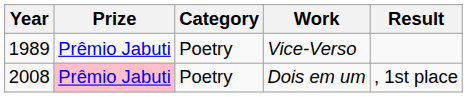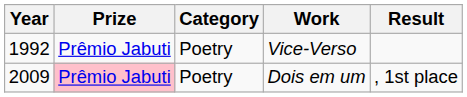Vice-Verso | Year: 1989 -> 1992
Dois em um | Year: 2008 -> 2009
